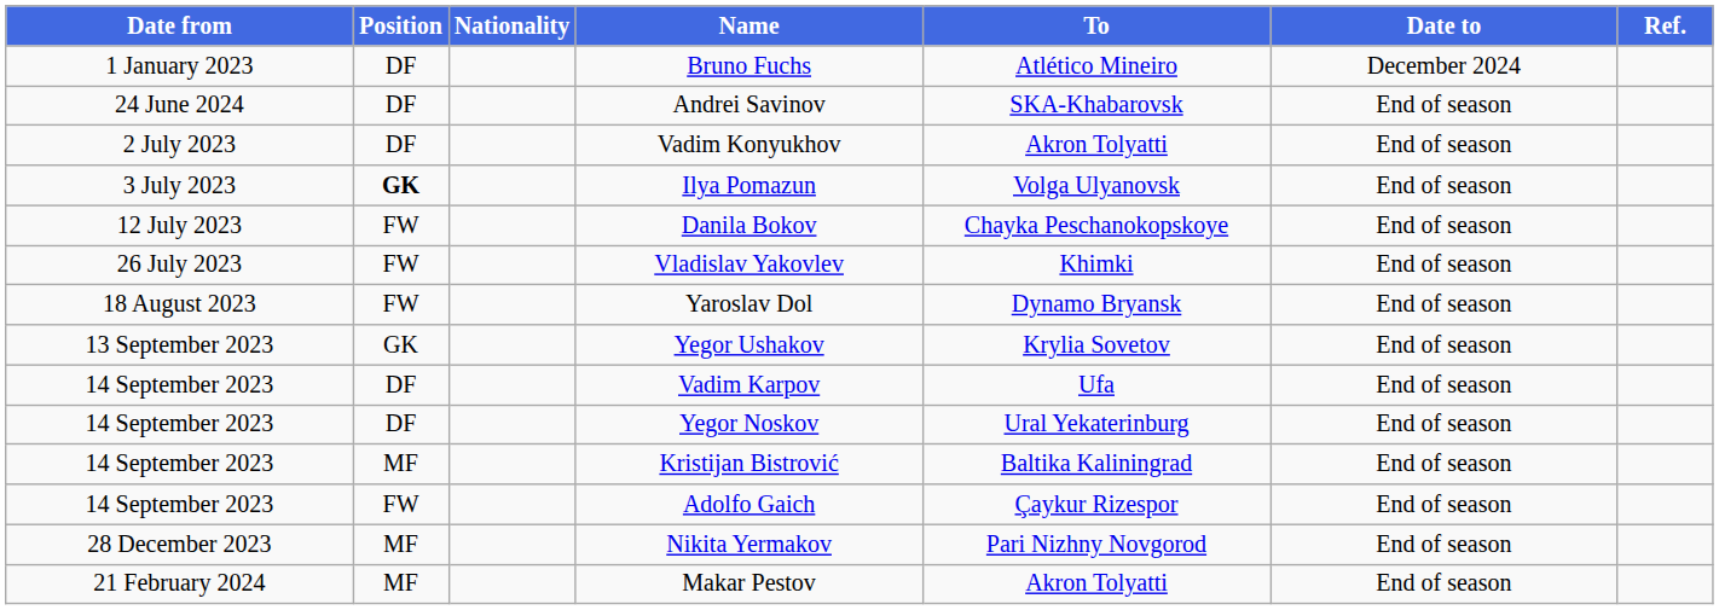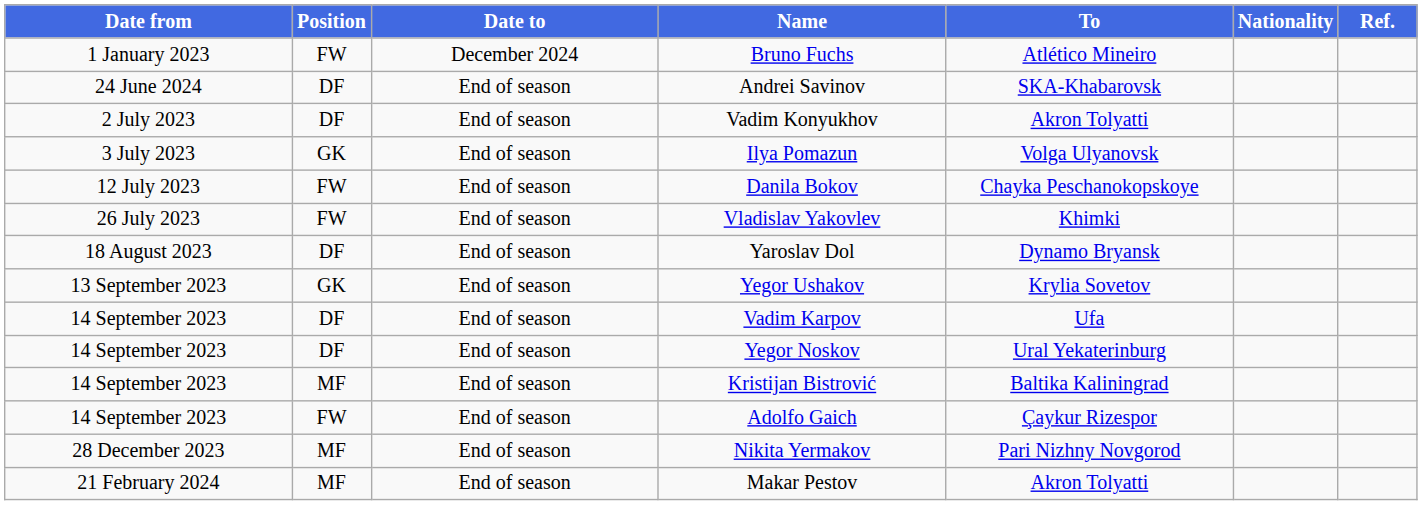columns swapped: Nationality <-> Date to
Bruno Fuchs | Position: DF -> FW
Ilya Pomazun | Position: bold -> normal
Yaroslav Dol | Position: FW -> DF
